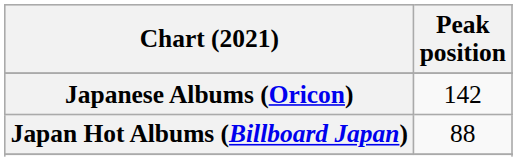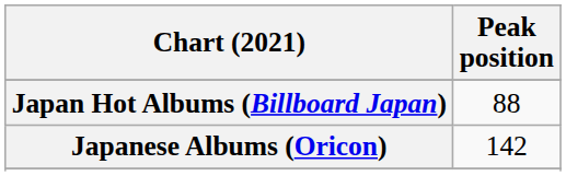rows swapped: Japan Hot Albums (Billboard Japan) <-> Japanese Albums (Oricon)
